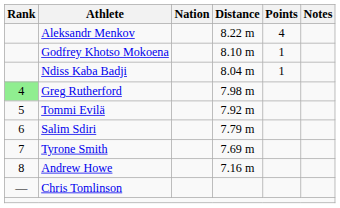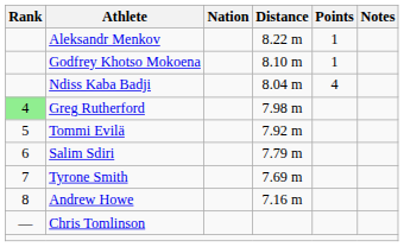Aleksandr Menkov | Points: 4 -> 1
Ndiss Kaba Badji | Points: 1 -> 4
